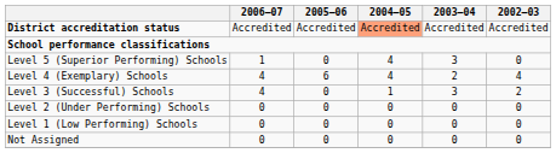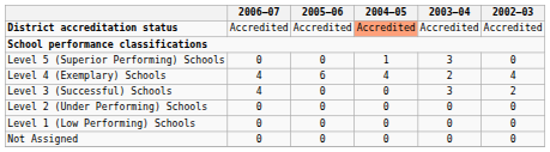Level 5 (Superior Performing) Schools | 2006–07: 1 -> 0
Level 5 (Superior Performing) Schools | 2004–05: 4 -> 1
Level 3 (Successful) Schools | 2004–05: 1 -> 0
